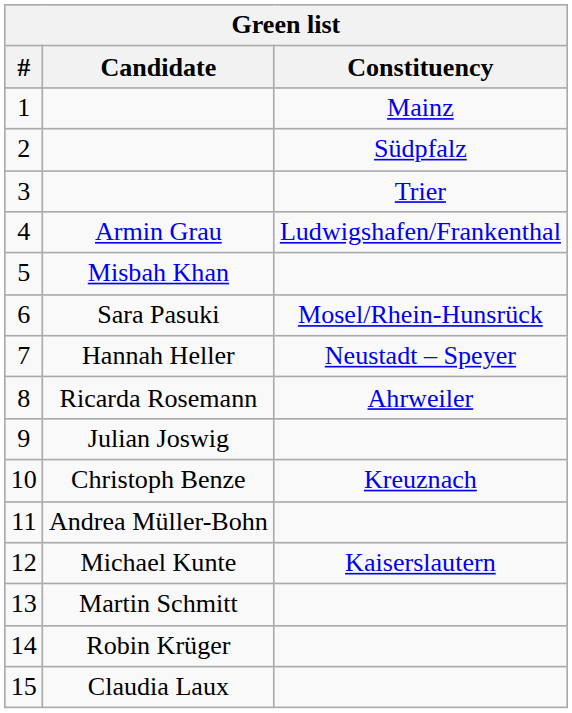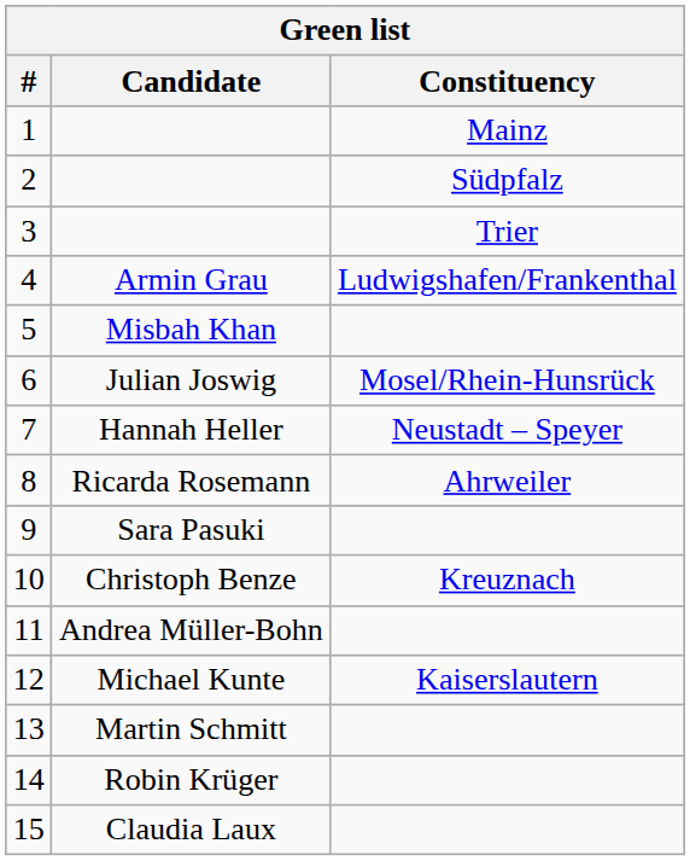6 | Candidate: Sara Pasuki -> Julian Joswig
9 | Candidate: Julian Joswig -> Sara Pasuki
